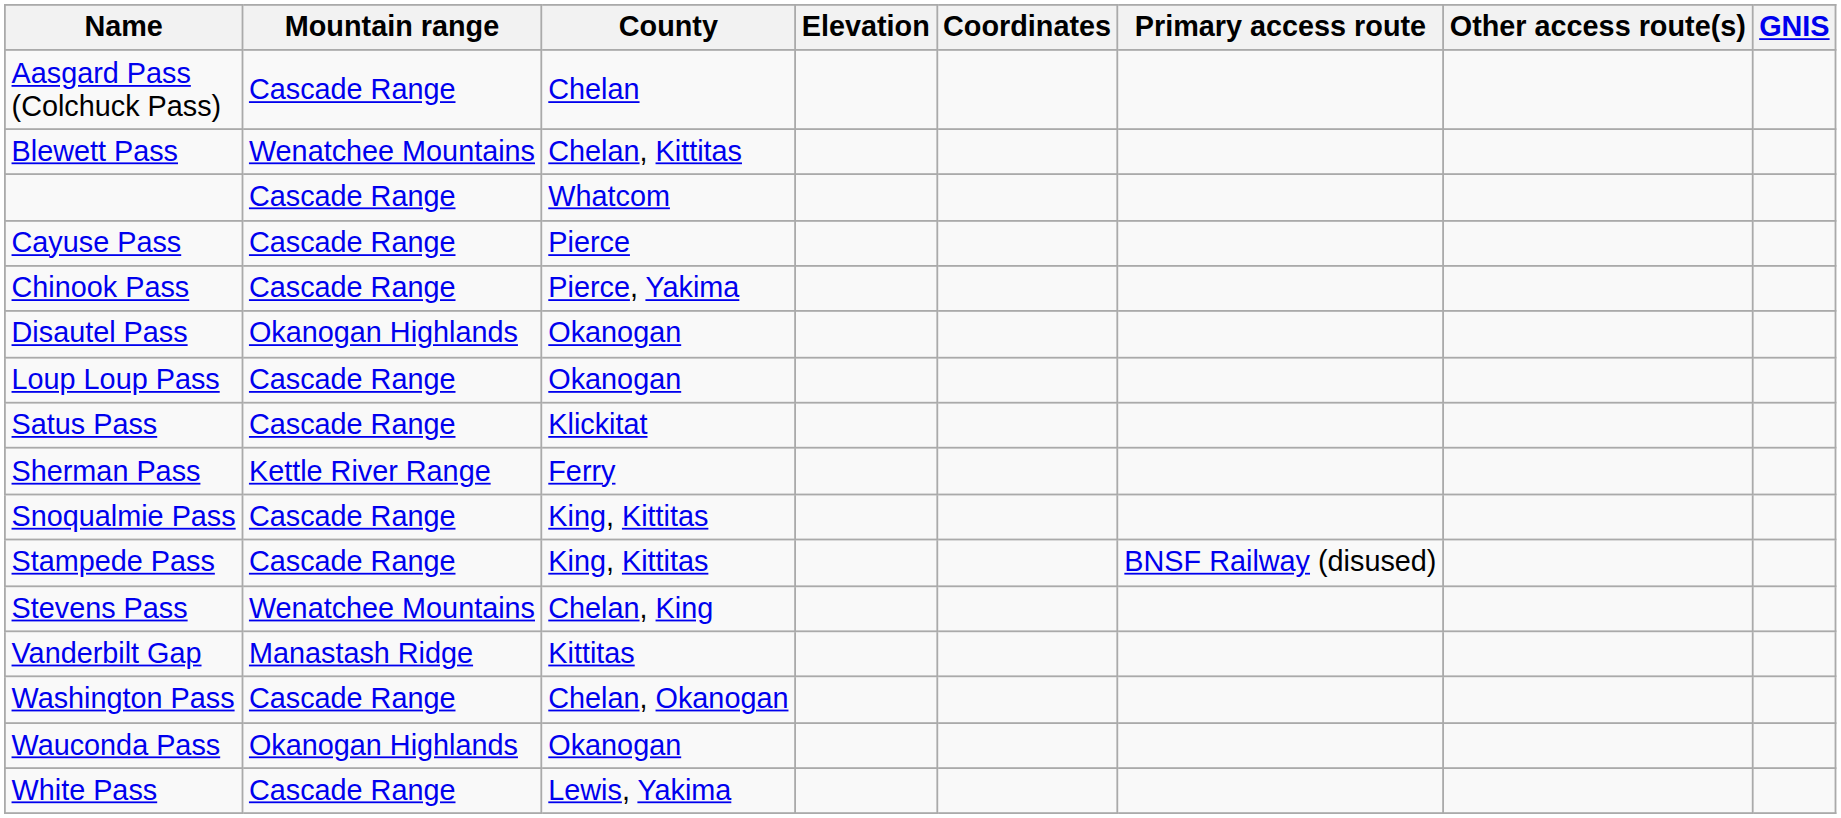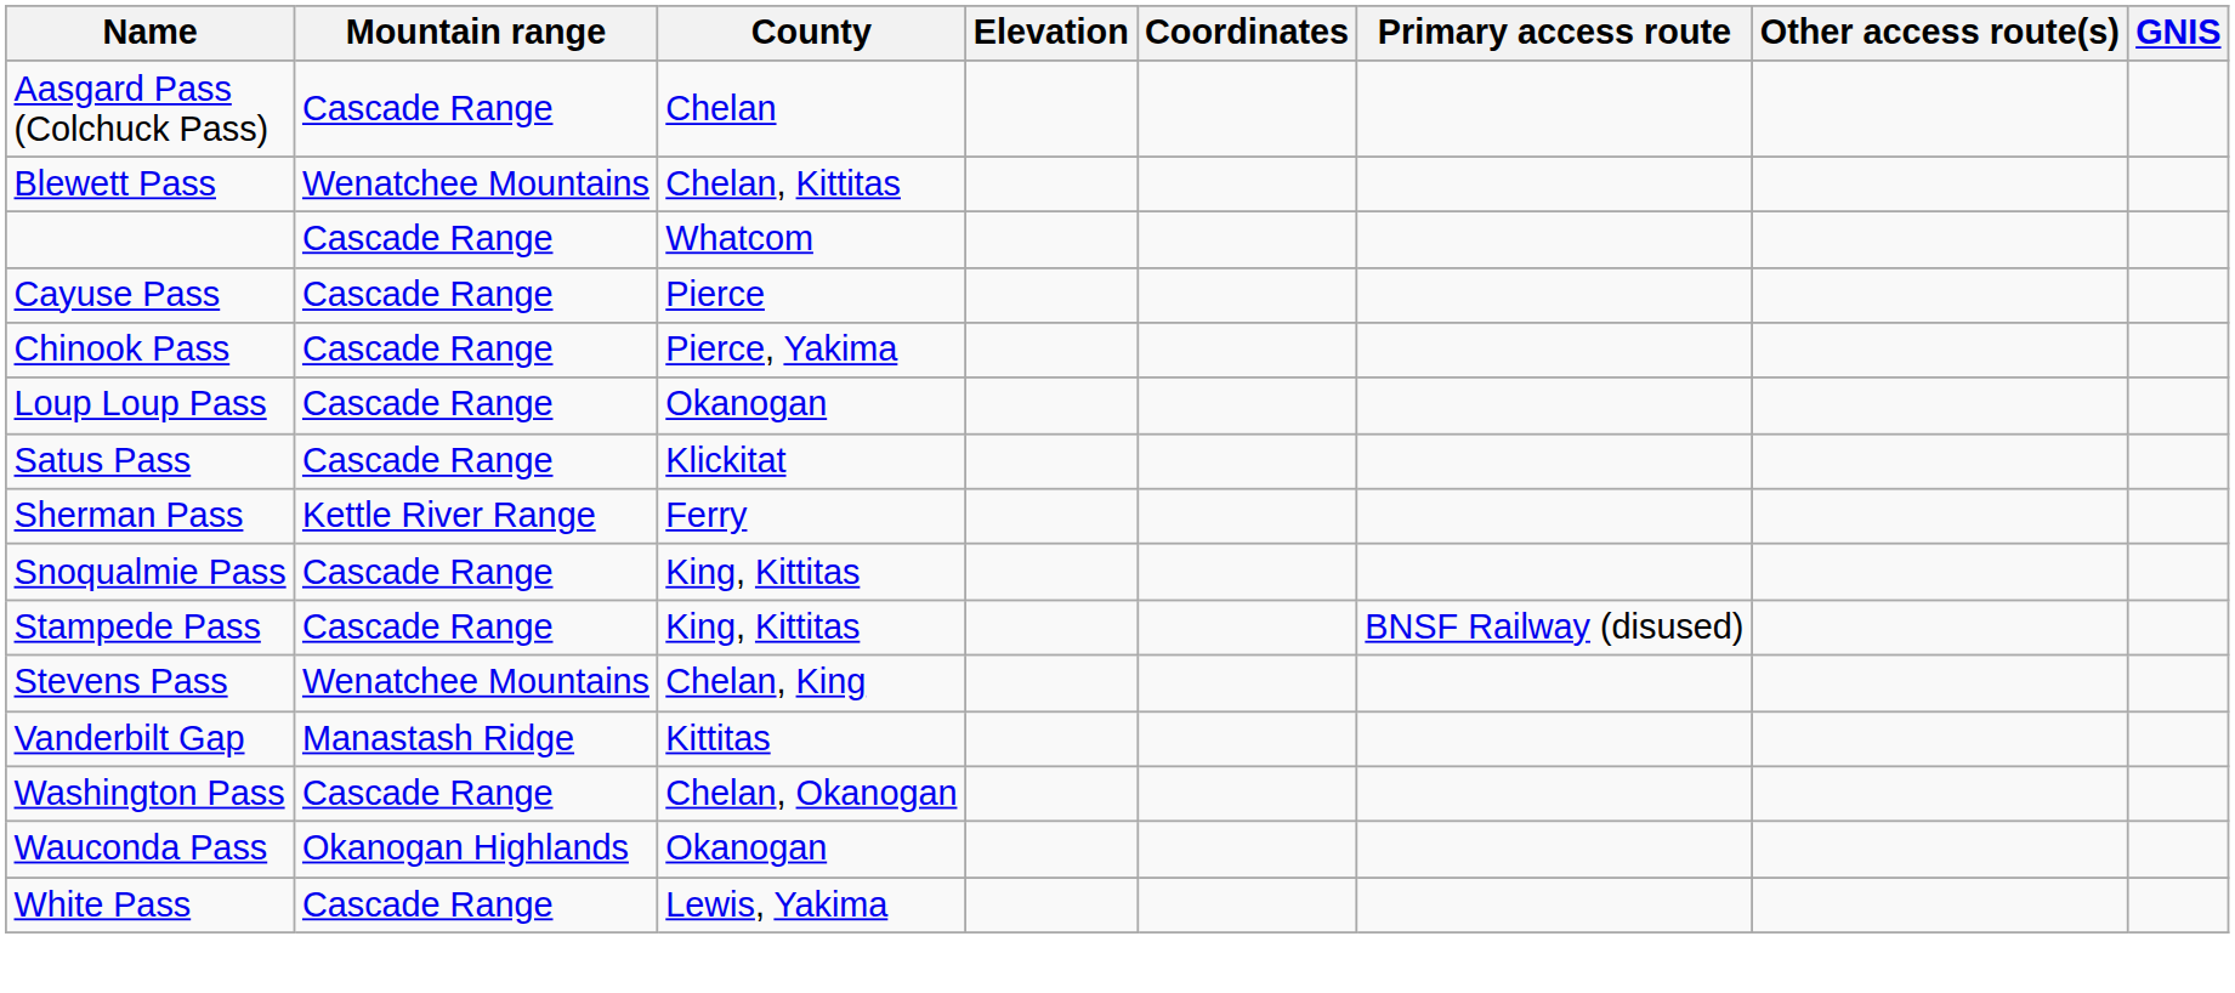- row: Disautel Pass | Okanogan Highlands | Okanogan
